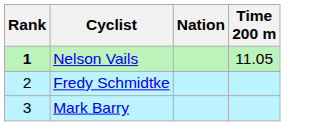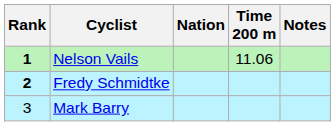+ column: Notes
Nelson Vails | Time 200 m: 11.05 -> 11.06
Fredy Schmidtke | Rank: normal -> bold
